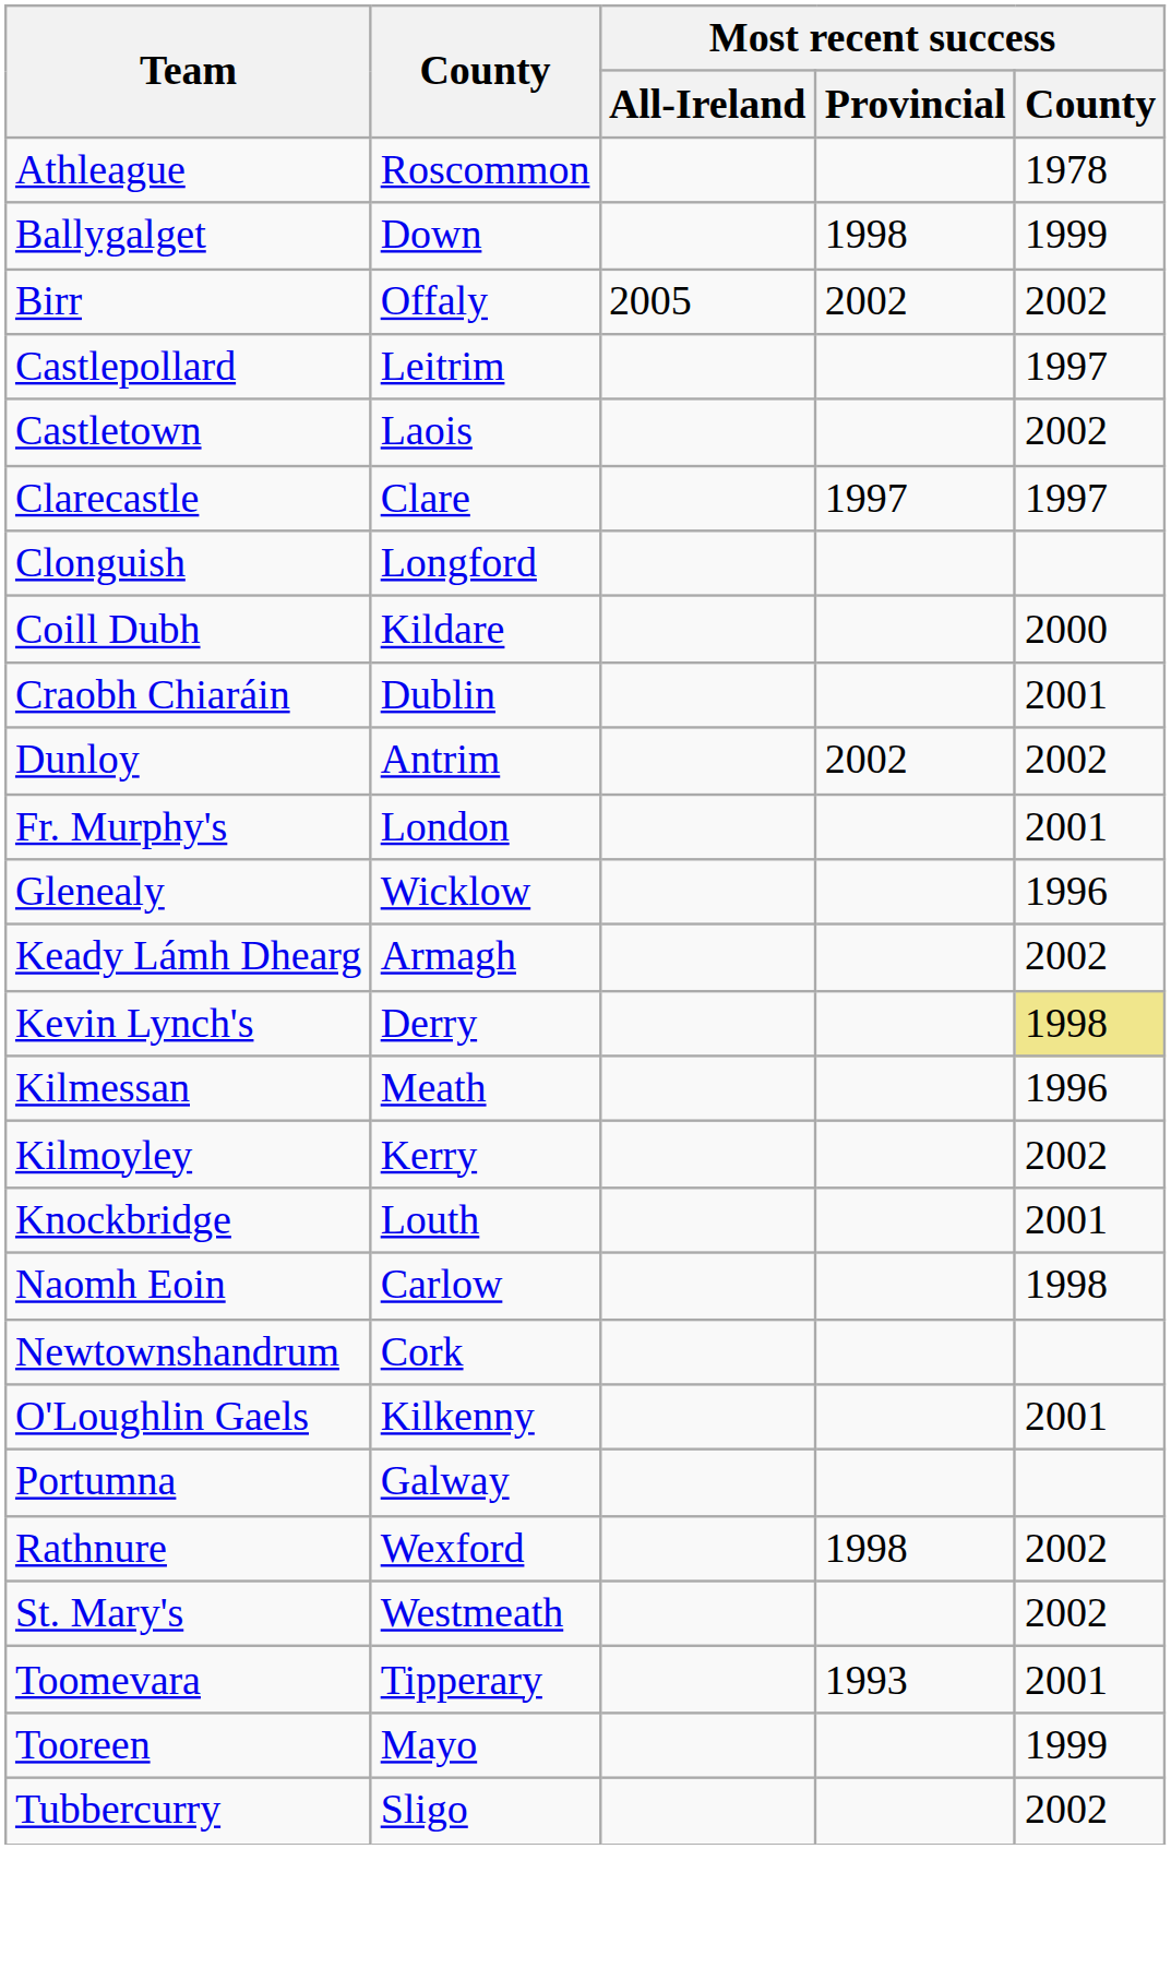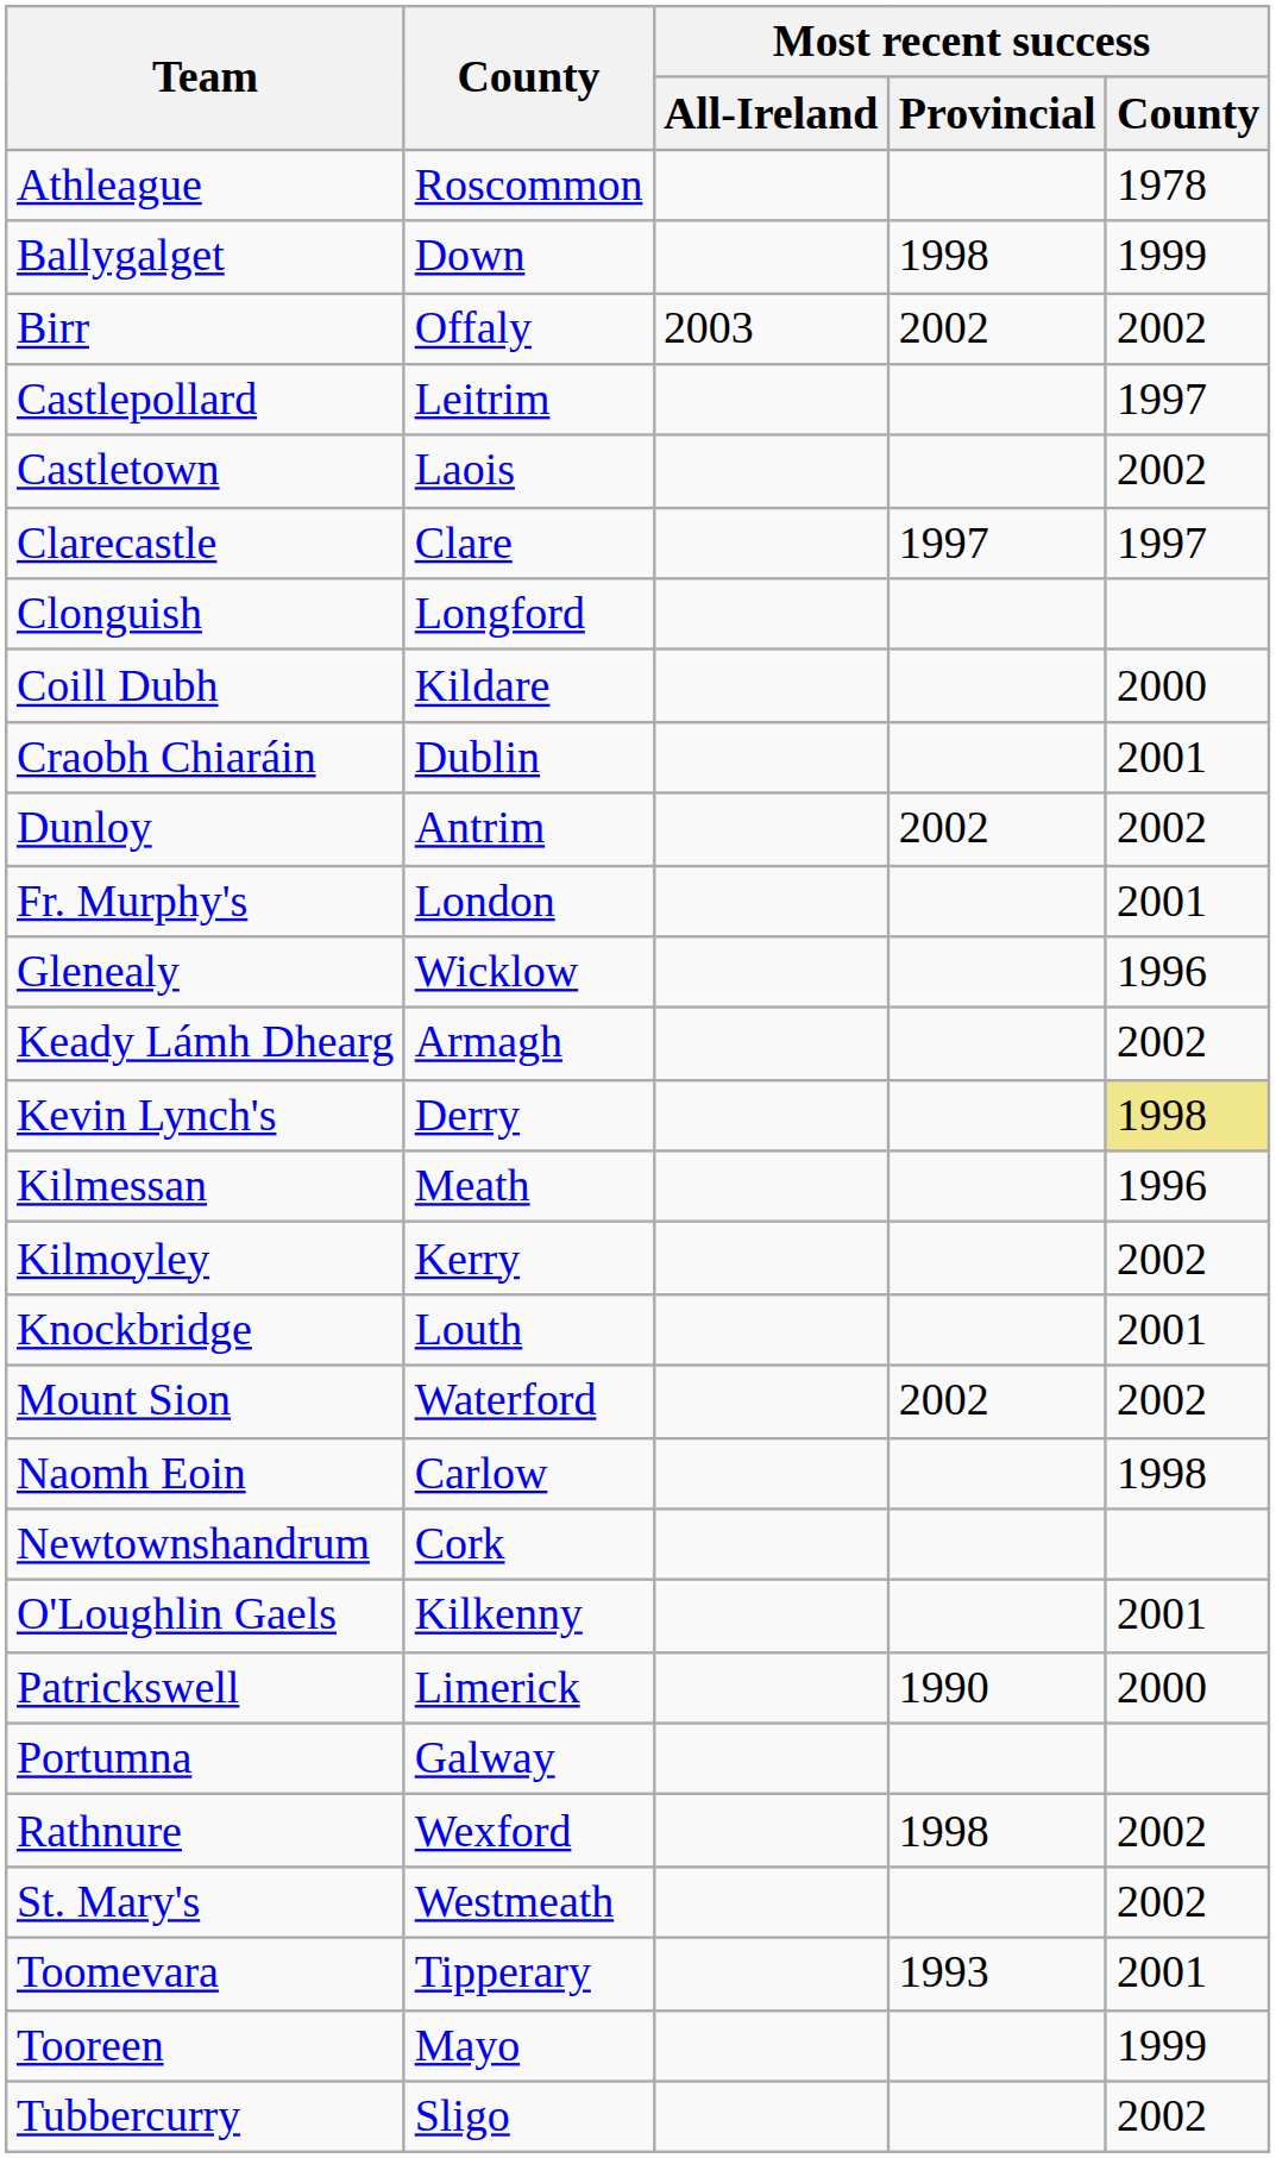Birr | Most recent success / All-Ireland: 2005 -> 2003
+ row: Mount Sion | Waterford | 2002 | 2002
+ row: Patrickswell | Limerick | 1990 | 2000
